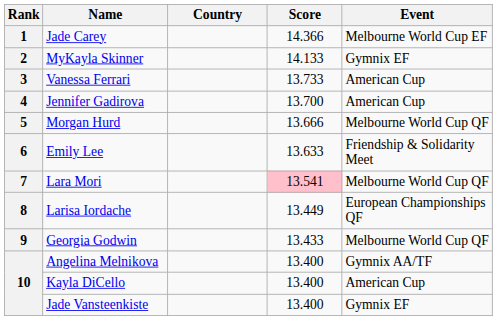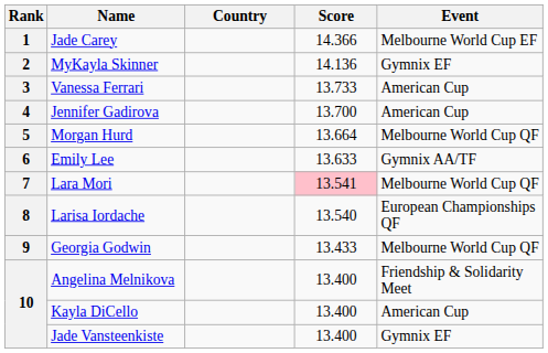MyKayla Skinner | Score: 14.133 -> 14.136
Morgan Hurd | Score: 13.666 -> 13.664
Emily Lee | Event: Friendship & Solidarity Meet -> Gymnix AA/TF
Larisa Iordache | Score: 13.449 -> 13.540
Angelina Melnikova | Event: Gymnix AA/TF -> Friendship & Solidarity Meet
